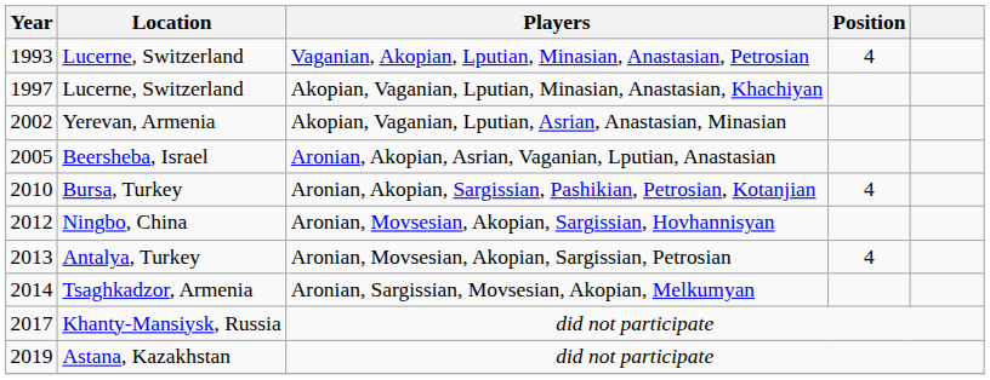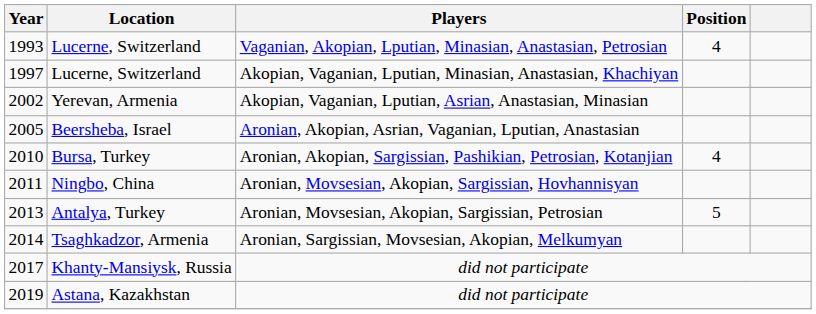Ningbo, China | Year: 2012 -> 2011
Antalya, Turkey | Position: 4 -> 5
